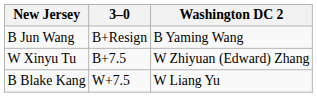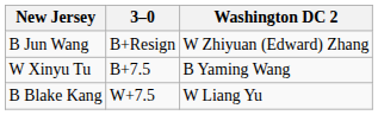B Jun Wang | Washington DC 2: B Yaming Wang -> W Zhiyuan (Edward) Zhang
W Xinyu Tu | Washington DC 2: W Zhiyuan (Edward) Zhang -> B Yaming Wang
